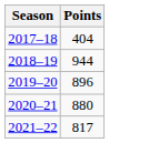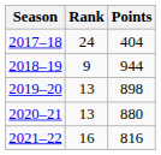+ column: Rank | 24 | 9 | 13 | 13 | 16
2019–20 | Points: 896 -> 898
2021–22 | Points: 817 -> 816
